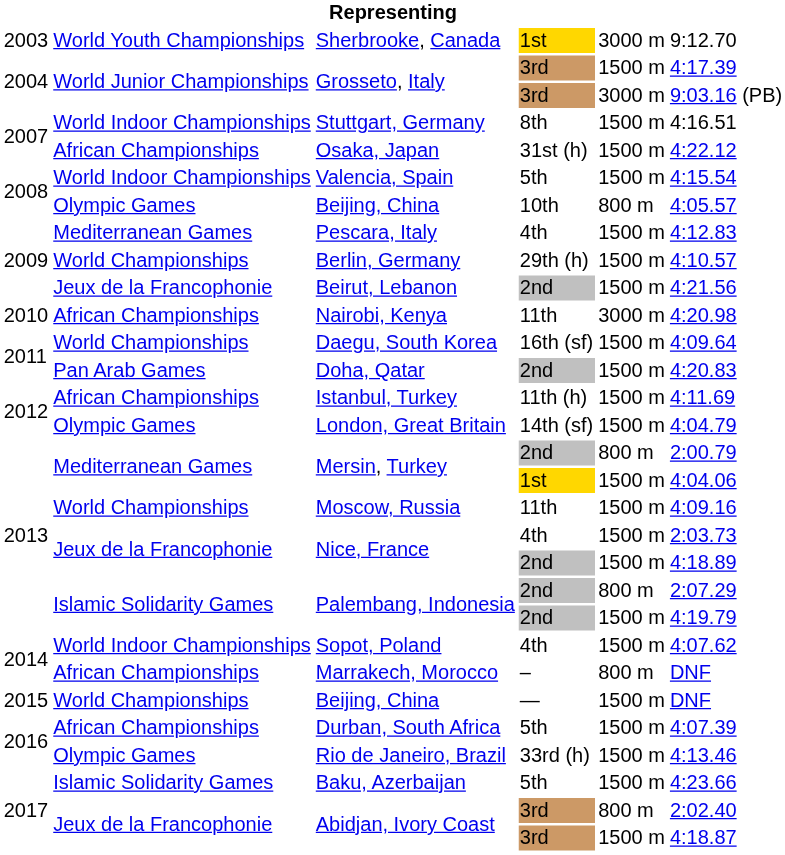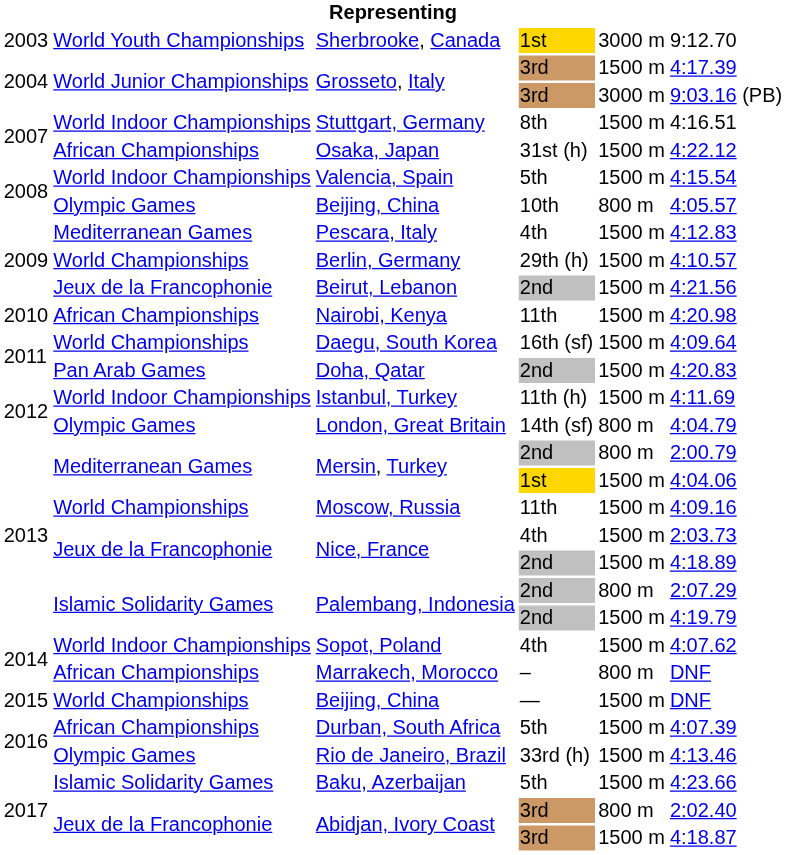Nairobi, Kenya | column 5: 3000 m -> 1500 m
Istanbul, Turkey | column 2: African Championships -> World Indoor Championships
London, Great Britain | column 5: 1500 m -> 800 m
